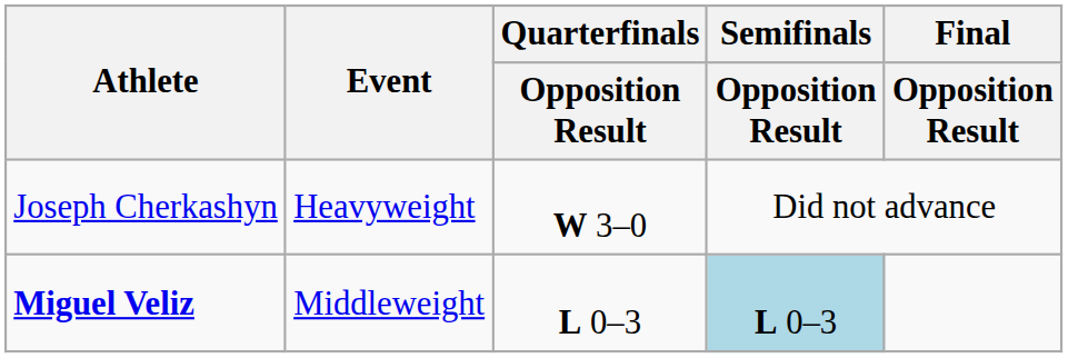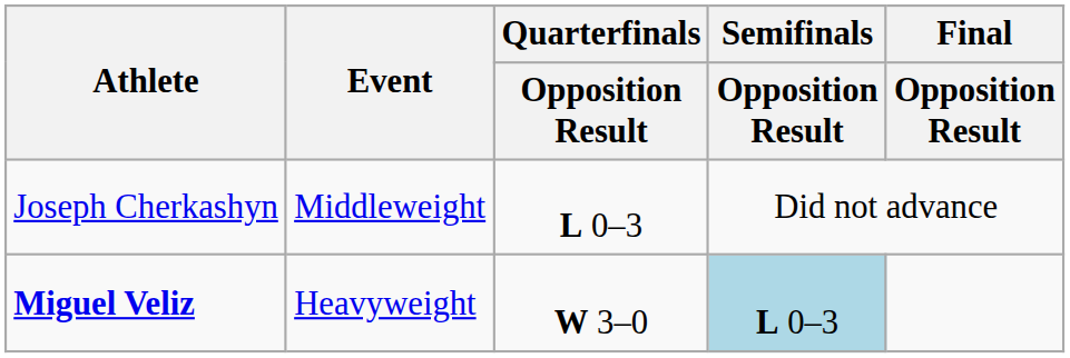Joseph Cherkashyn | Event: Heavyweight -> Middleweight
Joseph Cherkashyn | Quarterfinals / Opposition Result: W 3–0 -> L 0–3
Miguel Veliz | Event: Middleweight -> Heavyweight
Miguel Veliz | Quarterfinals / Opposition Result: L 0–3 -> W 3–0
